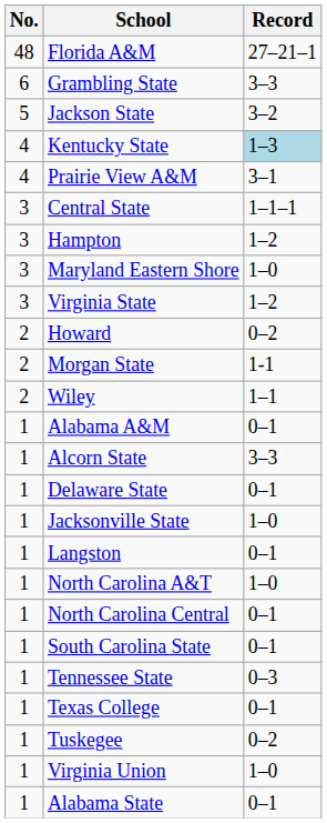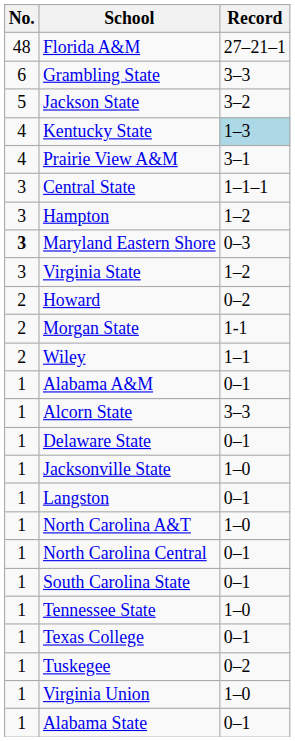Maryland Eastern Shore | No.: normal -> bold
Maryland Eastern Shore | Record: 1–0 -> 0–3
Tennessee State | Record: 0–3 -> 1–0
